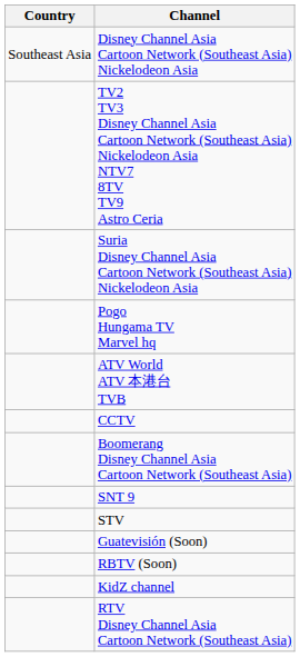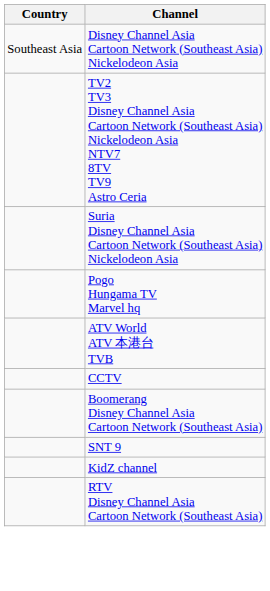- row: STV
- row: Guatevisión (Soon)
- row: RBTV (Soon)
